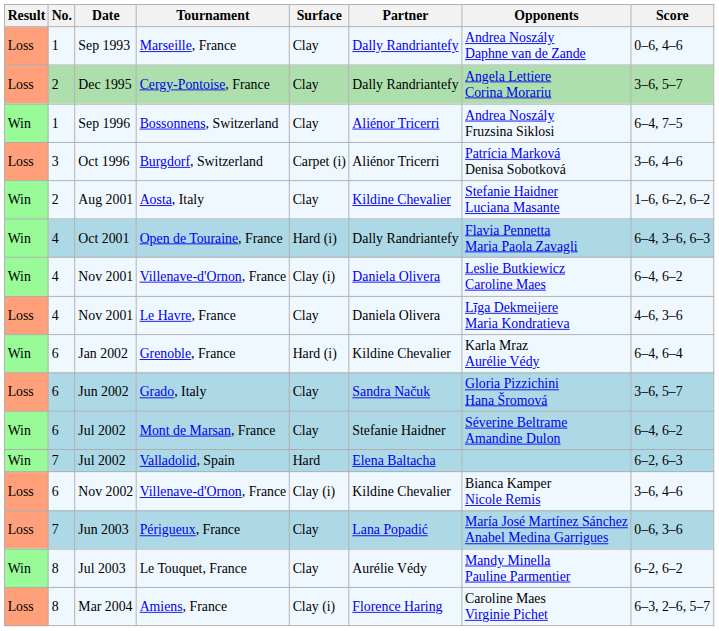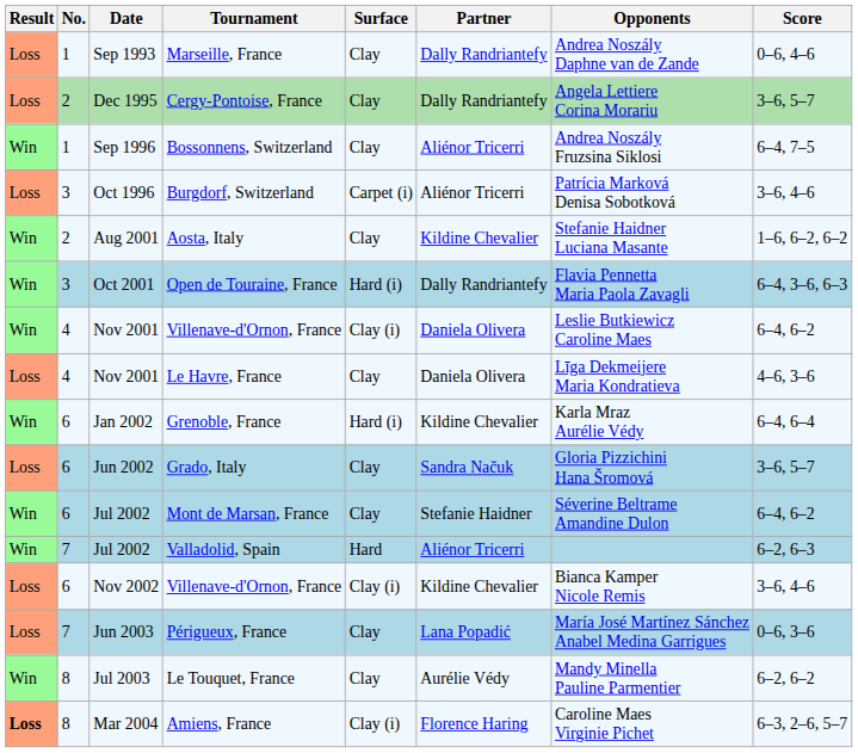Open de Touraine, France | No.: 4 -> 3
Valladolid, Spain | Partner: Elena Baltacha -> Aliénor Tricerri
Amiens, France | Result: normal -> bold
